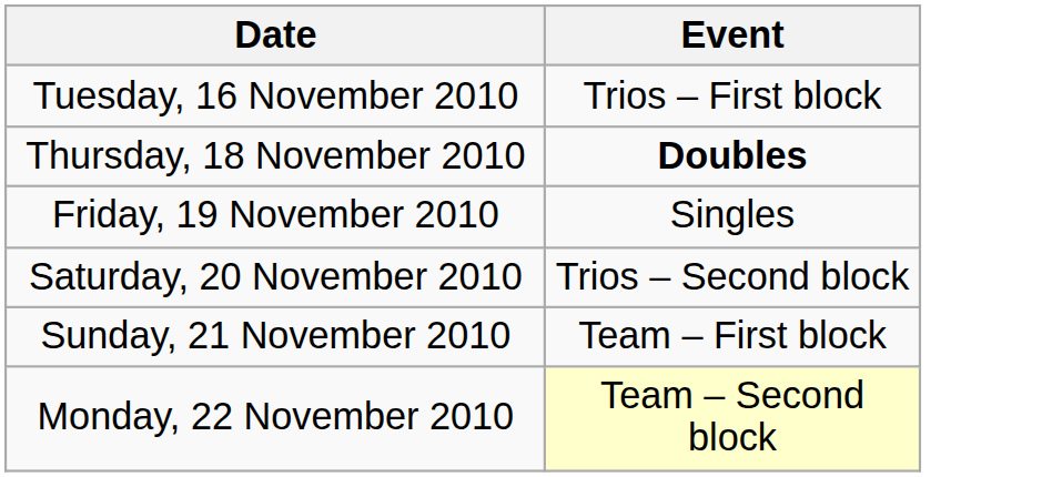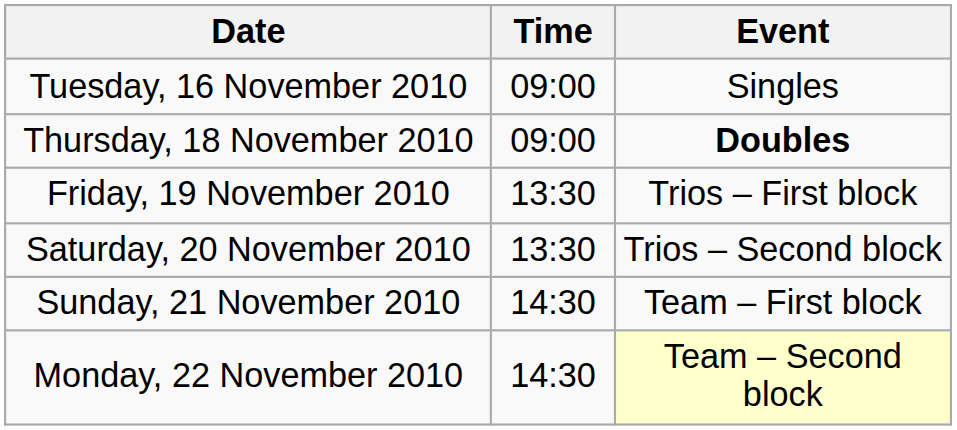+ column: Time | 09:00 | 09:00 | 13:30 | 13:30 | 14:30 | 14:30
Tuesday, 16 November 2010 | Event: Trios – First block -> Singles
Friday, 19 November 2010 | Event: Singles -> Trios – First block
